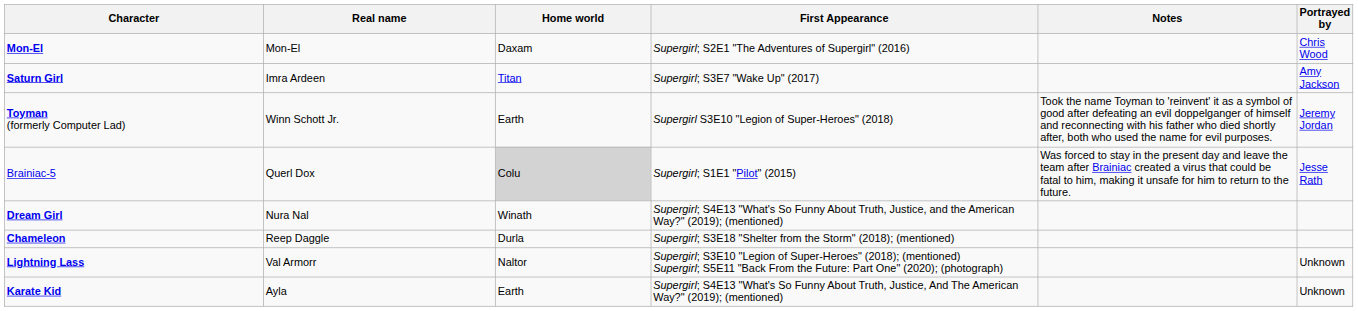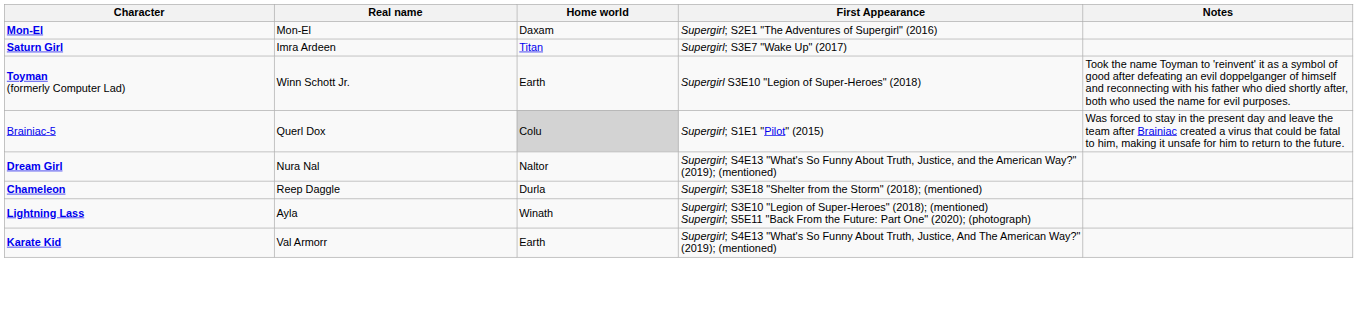- column: Portrayed by | Chris Wood | Amy Jackson | Jeremy Jordan | Jesse Rath | Unknown | Unknown
Dream Girl | Home world: Winath -> Naltor
Lightning Lass | Real name: Val Armorr -> Ayla
Lightning Lass | Home world: Naltor -> Winath
Karate Kid | Real name: Ayla -> Val Armorr
